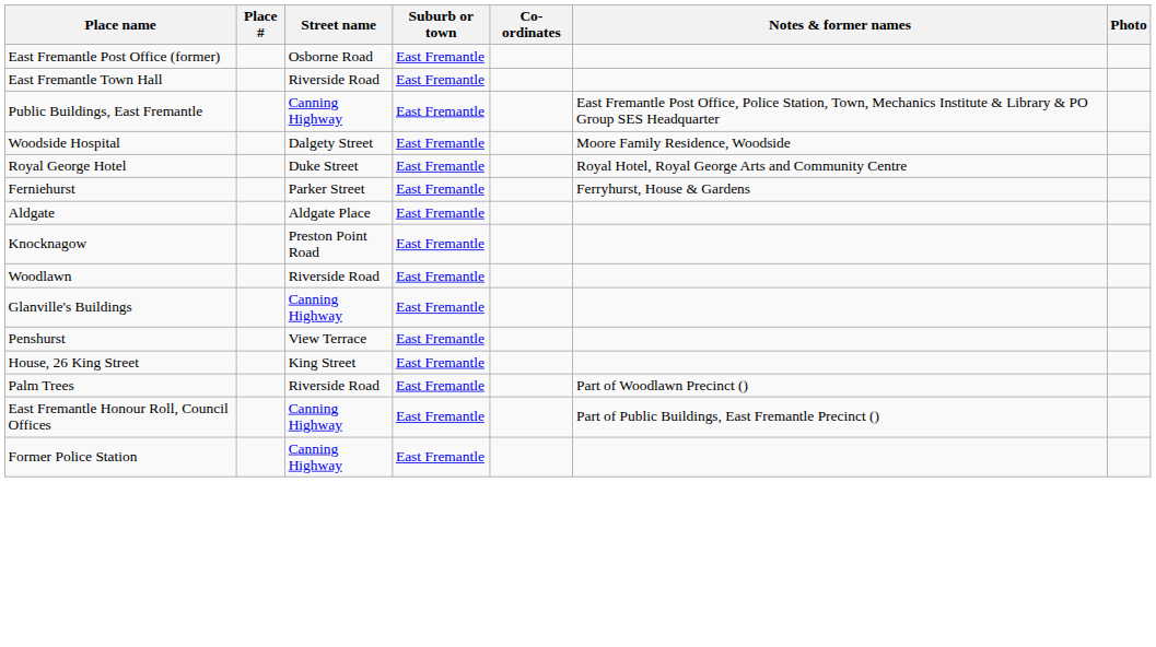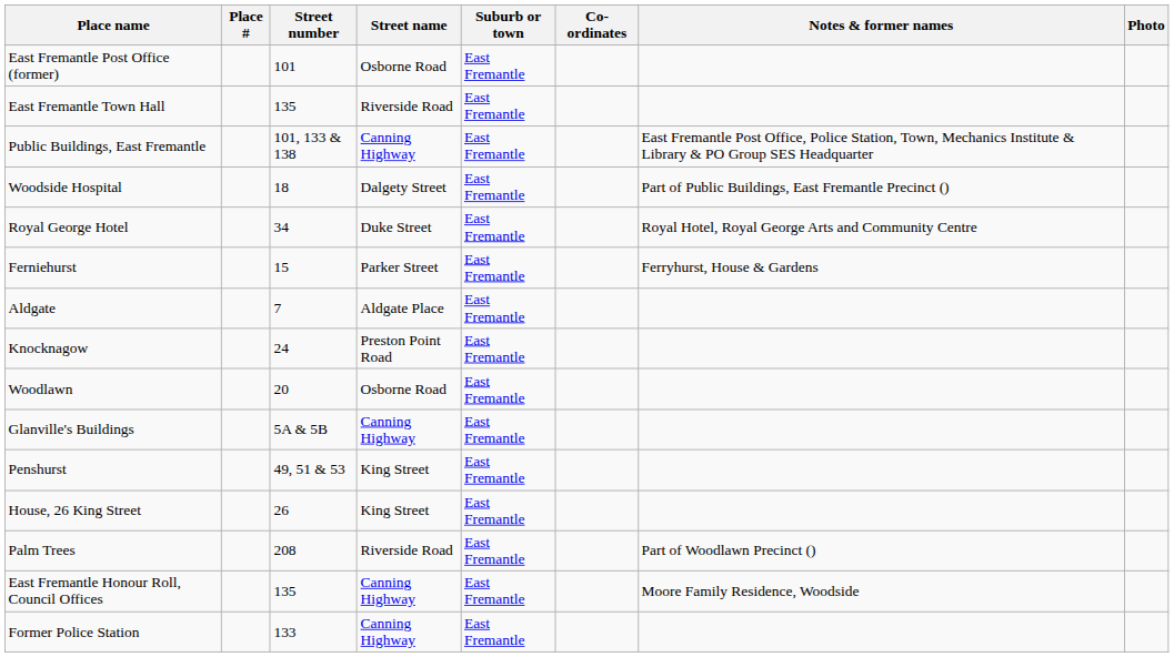+ column: Street number | 101 | 135 | 101, 133 & 138 | 18 | 34 | 15 | 7 | 24 | 20 | 5A & 5B | 49, 51 & 53 | 26 | 208 | 135 | 133
Woodside Hospital | Notes & former names: Moore Family Residence, Woodside -> Part of Public Buildings, East Fremantle Precinct ()
Woodlawn | Street name: Riverside Road -> Osborne Road
Penshurst | Street name: View Terrace -> King Street
East Fremantle Honour Roll, Council Offices | Notes & former names: Part of Public Buildings, East Fremantle Precinct () -> Moore Family Residence, Woodside
